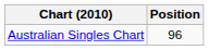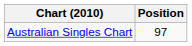Australian Singles Chart | Position: 96 -> 97
